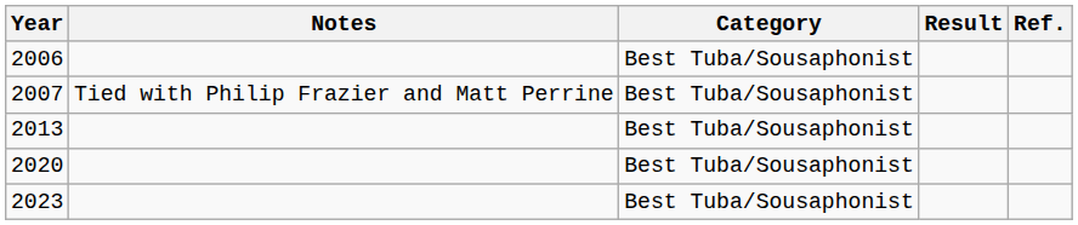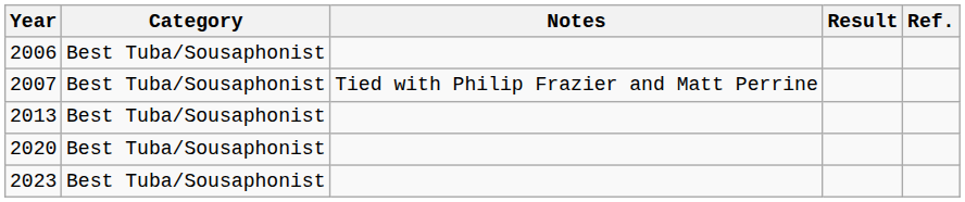columns swapped: Category <-> Notes
